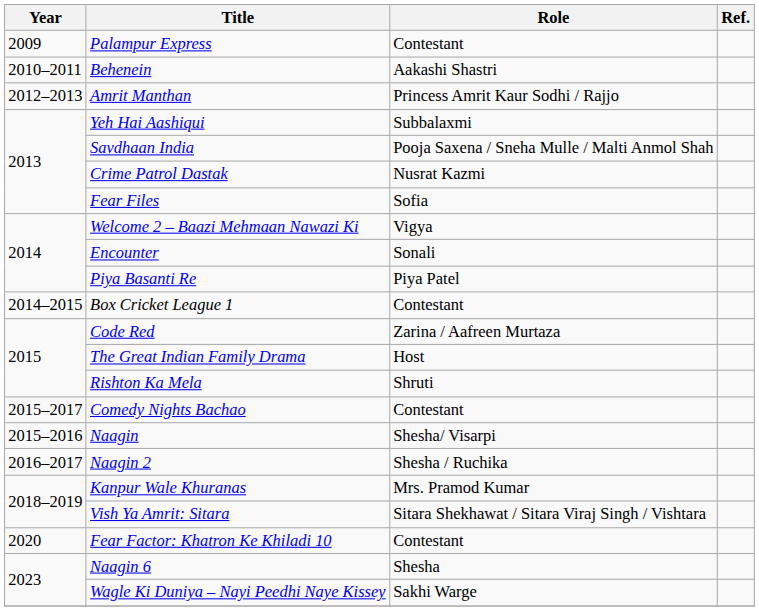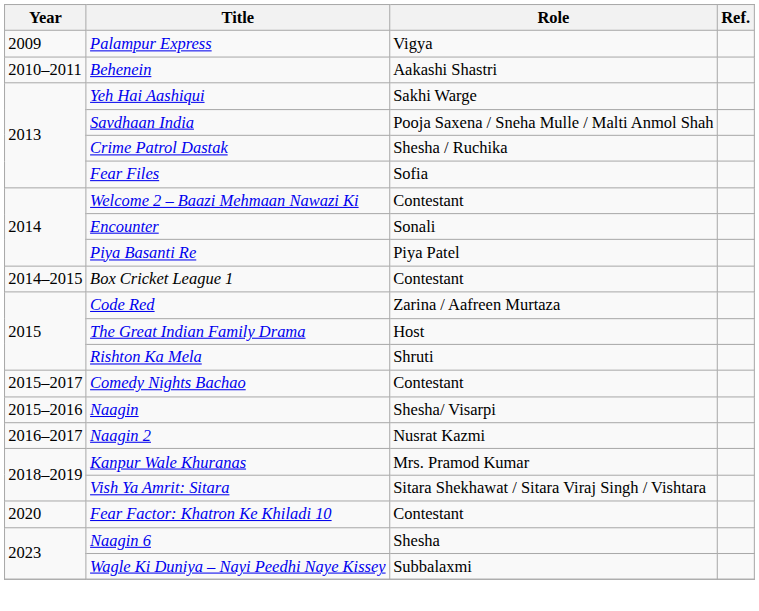Palampur Express | Role: Contestant -> Vigya
- row: 2012–2013 | Amrit Manthan | Princess Amrit Kaur Sodhi / Rajjo
Yeh Hai Aashiqui | Role: Subbalaxmi -> Sakhi Warge
Crime Patrol Dastak | Role: Nusrat Kazmi -> Shesha / Ruchika
Welcome 2 – Baazi Mehmaan Nawazi Ki | Role: Vigya -> Contestant
Naagin 2 | Role: Shesha / Ruchika -> Nusrat Kazmi
Wagle Ki Duniya – Nayi Peedhi Naye Kissey | Role: Sakhi Warge -> Subbalaxmi
